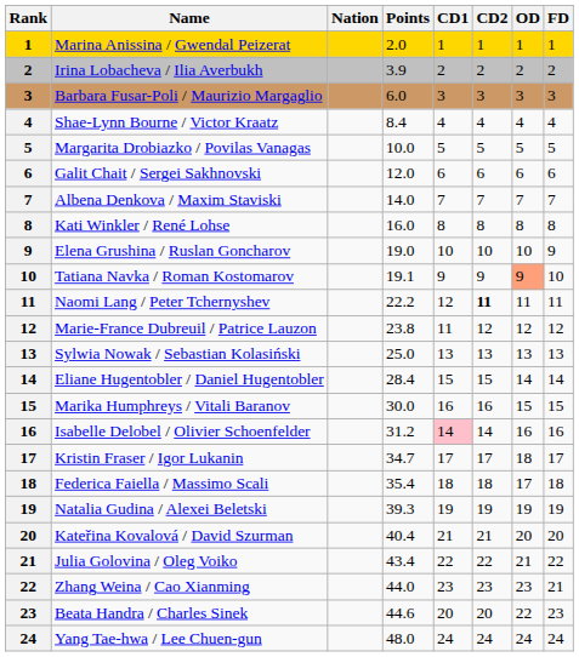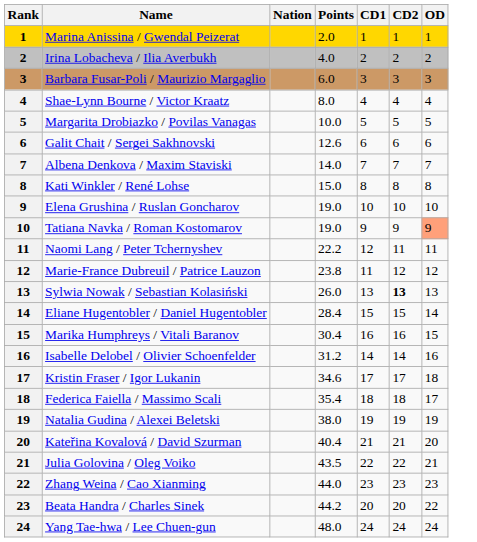- column: FD | 1 | 2 | 3 | 4 | 5 | 6 | 7 | 8 | 9 | 10 | 11 | 12 | 13 | 14 | 15 | 16 | 17 | 18 | 19 | 20 | 22 | 21 | 23 | 24
Irina Lobacheva / Ilia Averbukh | Points: 3.9 -> 4.0
Shae-Lynn Bourne / Victor Kraatz | Points: 8.4 -> 8.0
Galit Chait / Sergei Sakhnovski | Points: 12.0 -> 12.6
Kati Winkler / René Lohse | Points: 16.0 -> 15.0
Tatiana Navka / Roman Kostomarov | Points: 19.1 -> 19.0
Naomi Lang / Peter Tchernyshev | CD2: bold -> normal
Sylwia Nowak / Sebastian Kolasiński | Points: 25.0 -> 26.0
Sylwia Nowak / Sebastian Kolasiński | CD2: normal -> bold
Marika Humphreys / Vitali Baranov | Points: 30.0 -> 30.4
Isabelle Delobel / Olivier Schoenfelder | CD1: pink background -> no background
Kristin Fraser / Igor Lukanin | Points: 34.7 -> 34.6
Natalia Gudina / Alexei Beletski | Points: 39.3 -> 38.0
Julia Golovina / Oleg Voiko | Points: 43.4 -> 43.5
Beata Handra / Charles Sinek | Points: 44.6 -> 44.2
